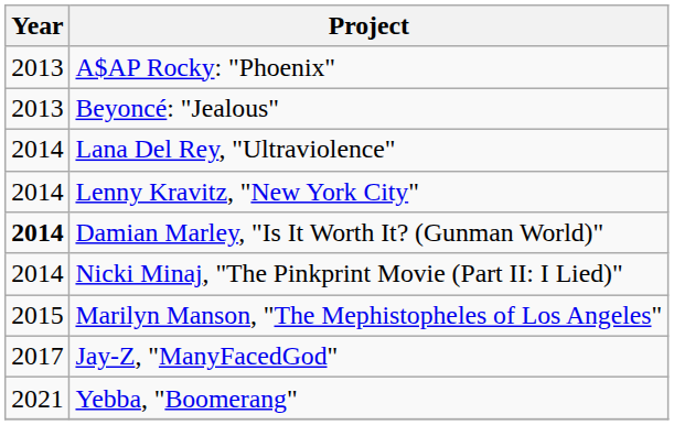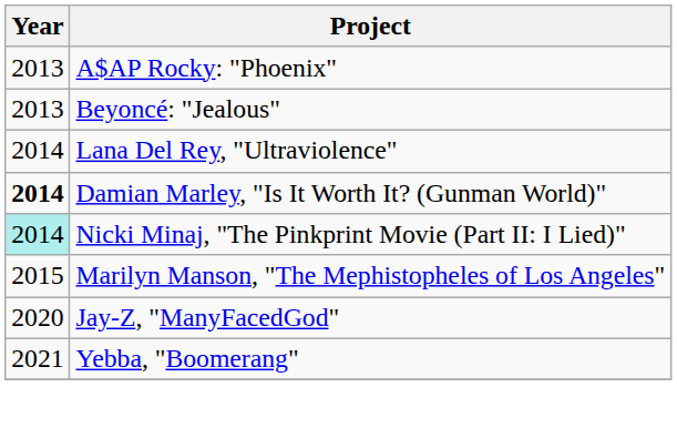- row: 2014 | Lenny Kravitz, "New York City"
Nicki Minaj, "The Pinkprint Movie (Part II: I Lied)" | Year: no background -> paleturquoise background
Jay-Z, "ManyFacedGod" | Year: 2017 -> 2020
